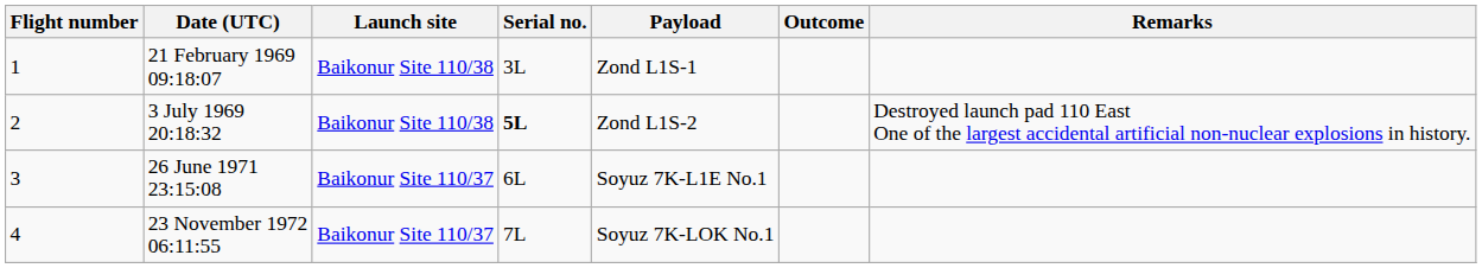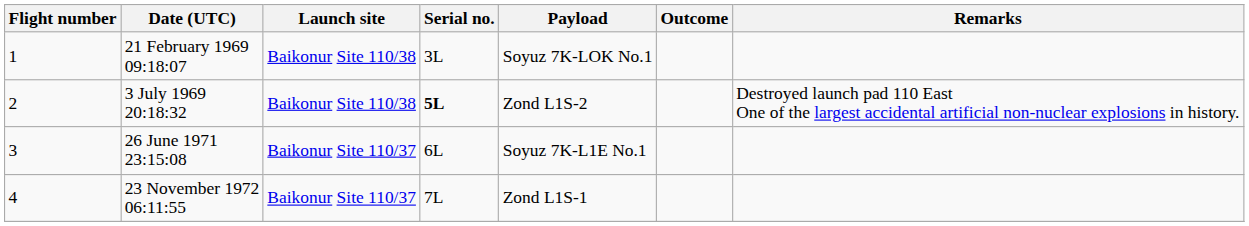21 February 1969 09:18:07 | Payload: Zond L1S-1 -> Soyuz 7K-LOK No.1
23 November 1972 06:11:55 | Payload: Soyuz 7K-LOK No.1 -> Zond L1S-1
